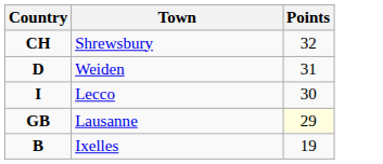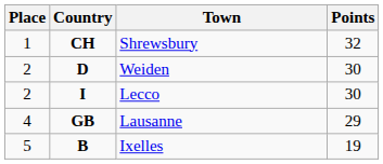+ column: Place | 1 | 2 | 2 | 4 | 5
Weiden | Points: 31 -> 30
Lausanne | Points: lightyellow background -> no background
